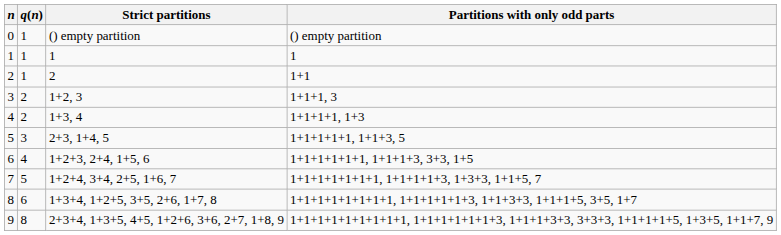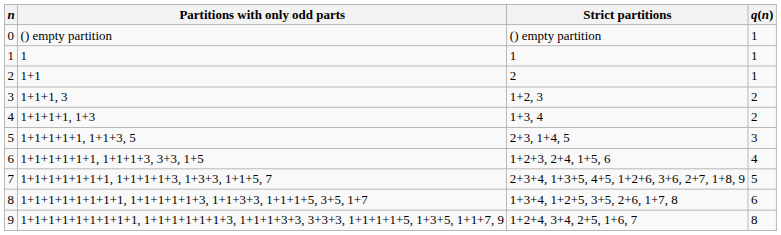columns swapped: q(n) <-> Partitions with only odd parts
7 | Strict partitions: 1+2+4, 3+4, 2+5, 1+6, 7 -> 2+3+4, 1+3+5, 4+5, 1+2+6, 3+6, 2+7, 1+8, 9
9 | Strict partitions: 2+3+4, 1+3+5, 4+5, 1+2+6, 3+6, 2+7, 1+8, 9 -> 1+2+4, 3+4, 2+5, 1+6, 7
